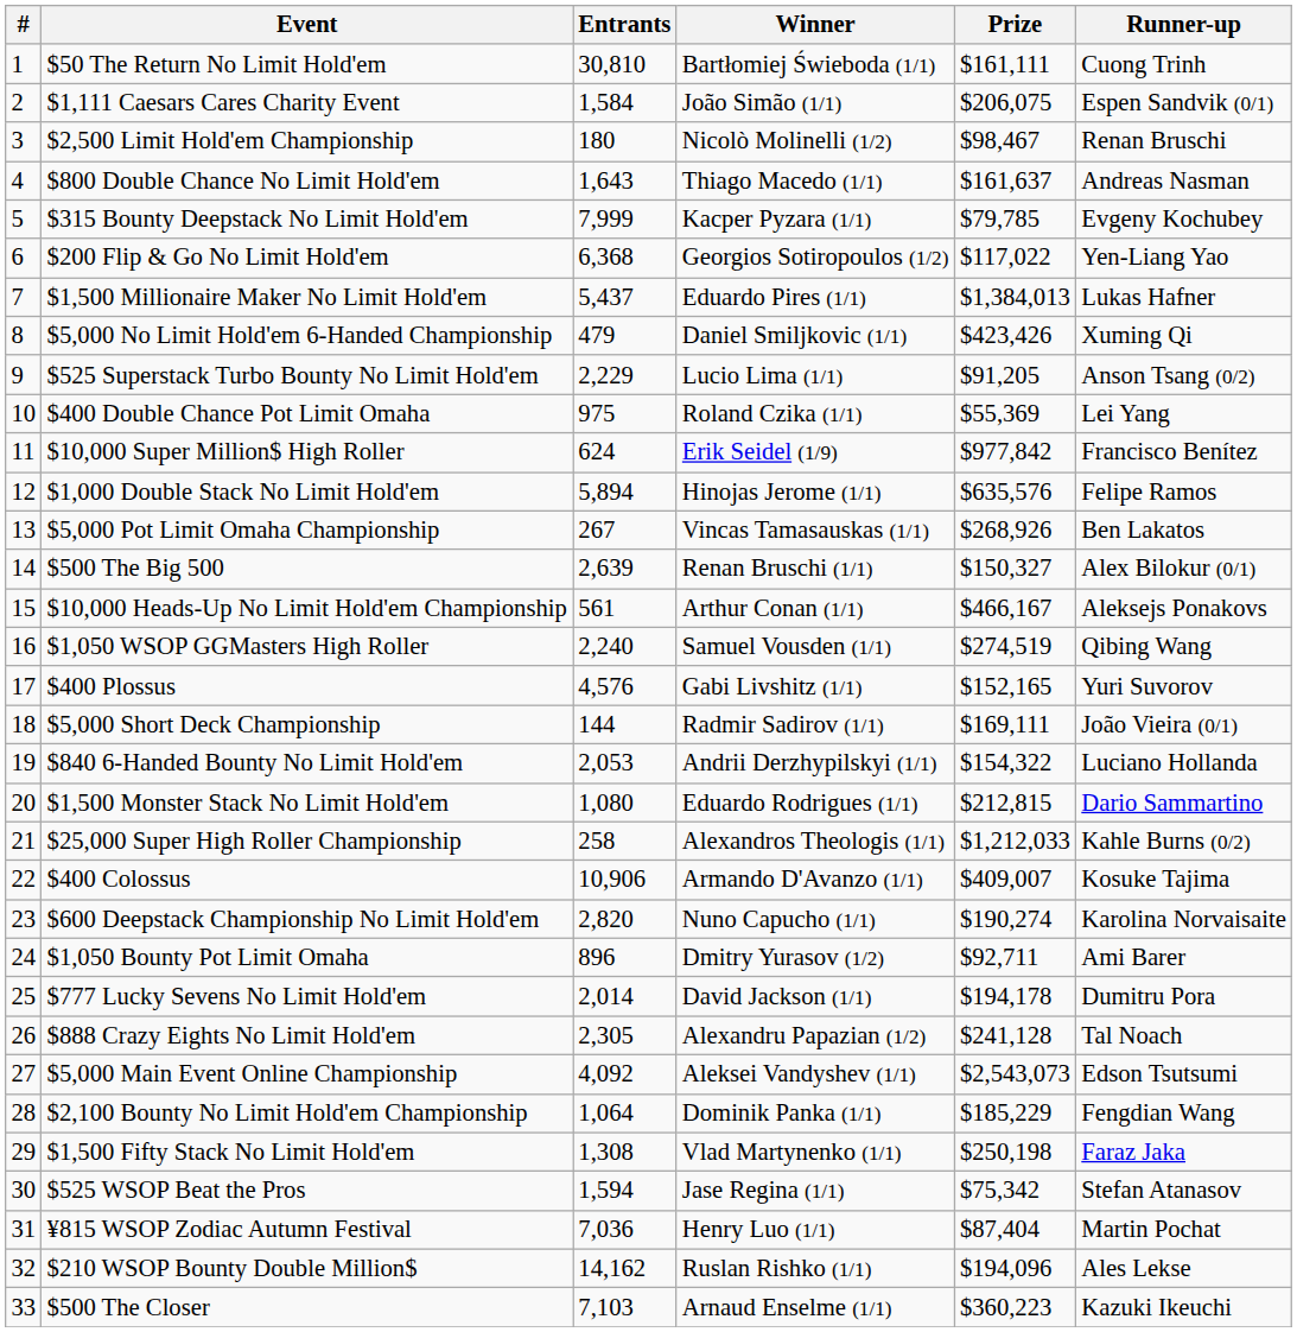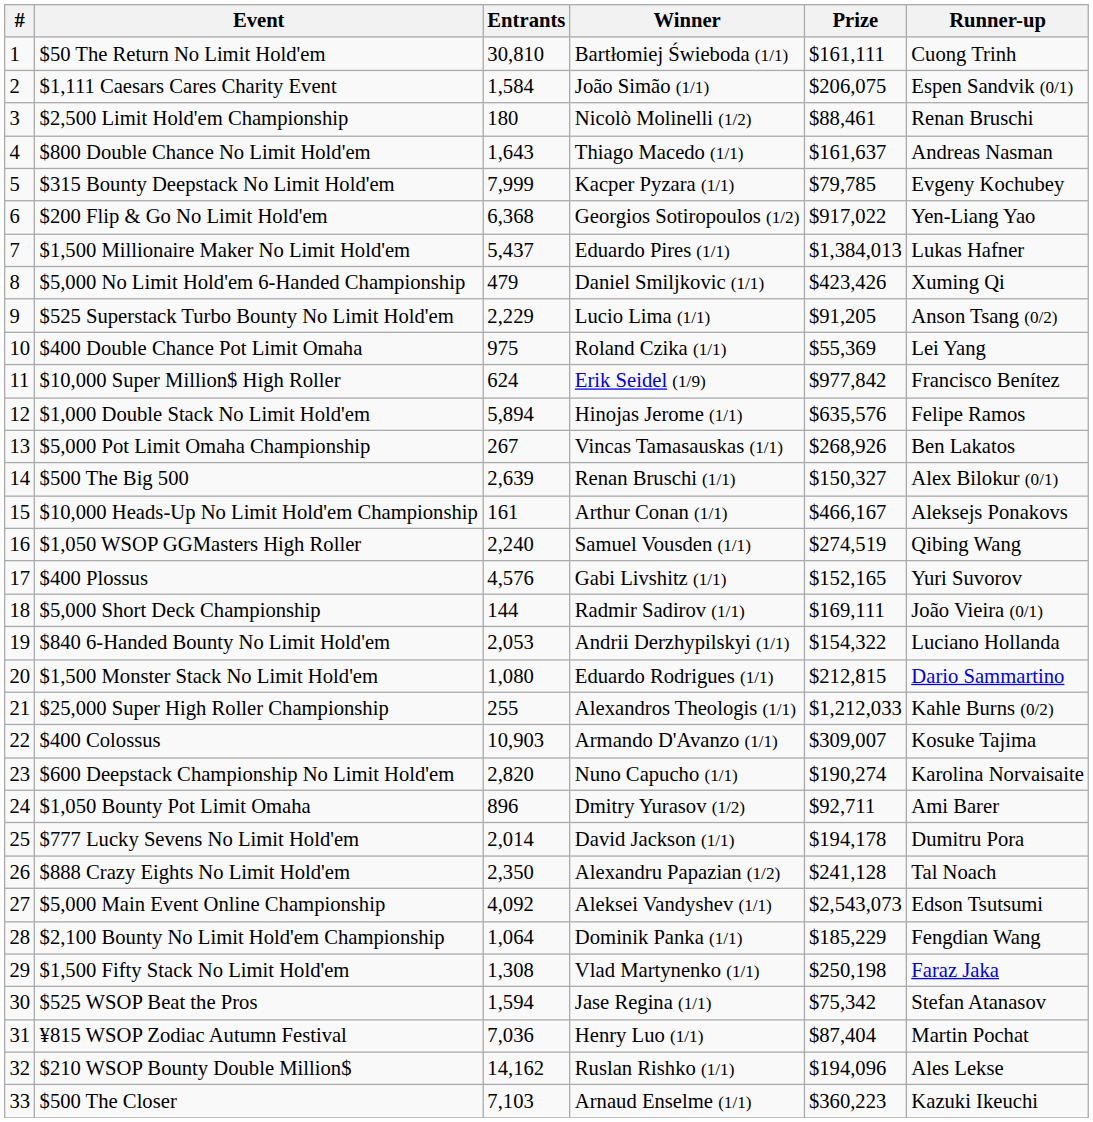$2,500 Limit Hold'em Championship | Prize: $98,467 -> $88,461
$200 Flip & Go No Limit Hold'em | Prize: $117,022 -> $917,022
$10,000 Heads-Up No Limit Hold'em Championship | Entrants: 561 -> 161
$25,000 Super High Roller Championship | Entrants: 258 -> 255
$400 Colossus | Entrants: 10,906 -> 10,903
$400 Colossus | Prize: $409,007 -> $309,007
$888 Crazy Eights No Limit Hold'em | Entrants: 2,305 -> 2,350
